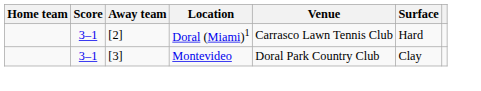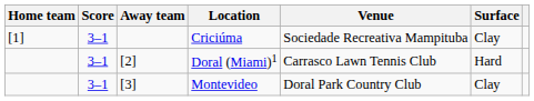+ row: [1] | 3–1 | Criciúma | Sociedade Recreativa Mampituba | Clay
